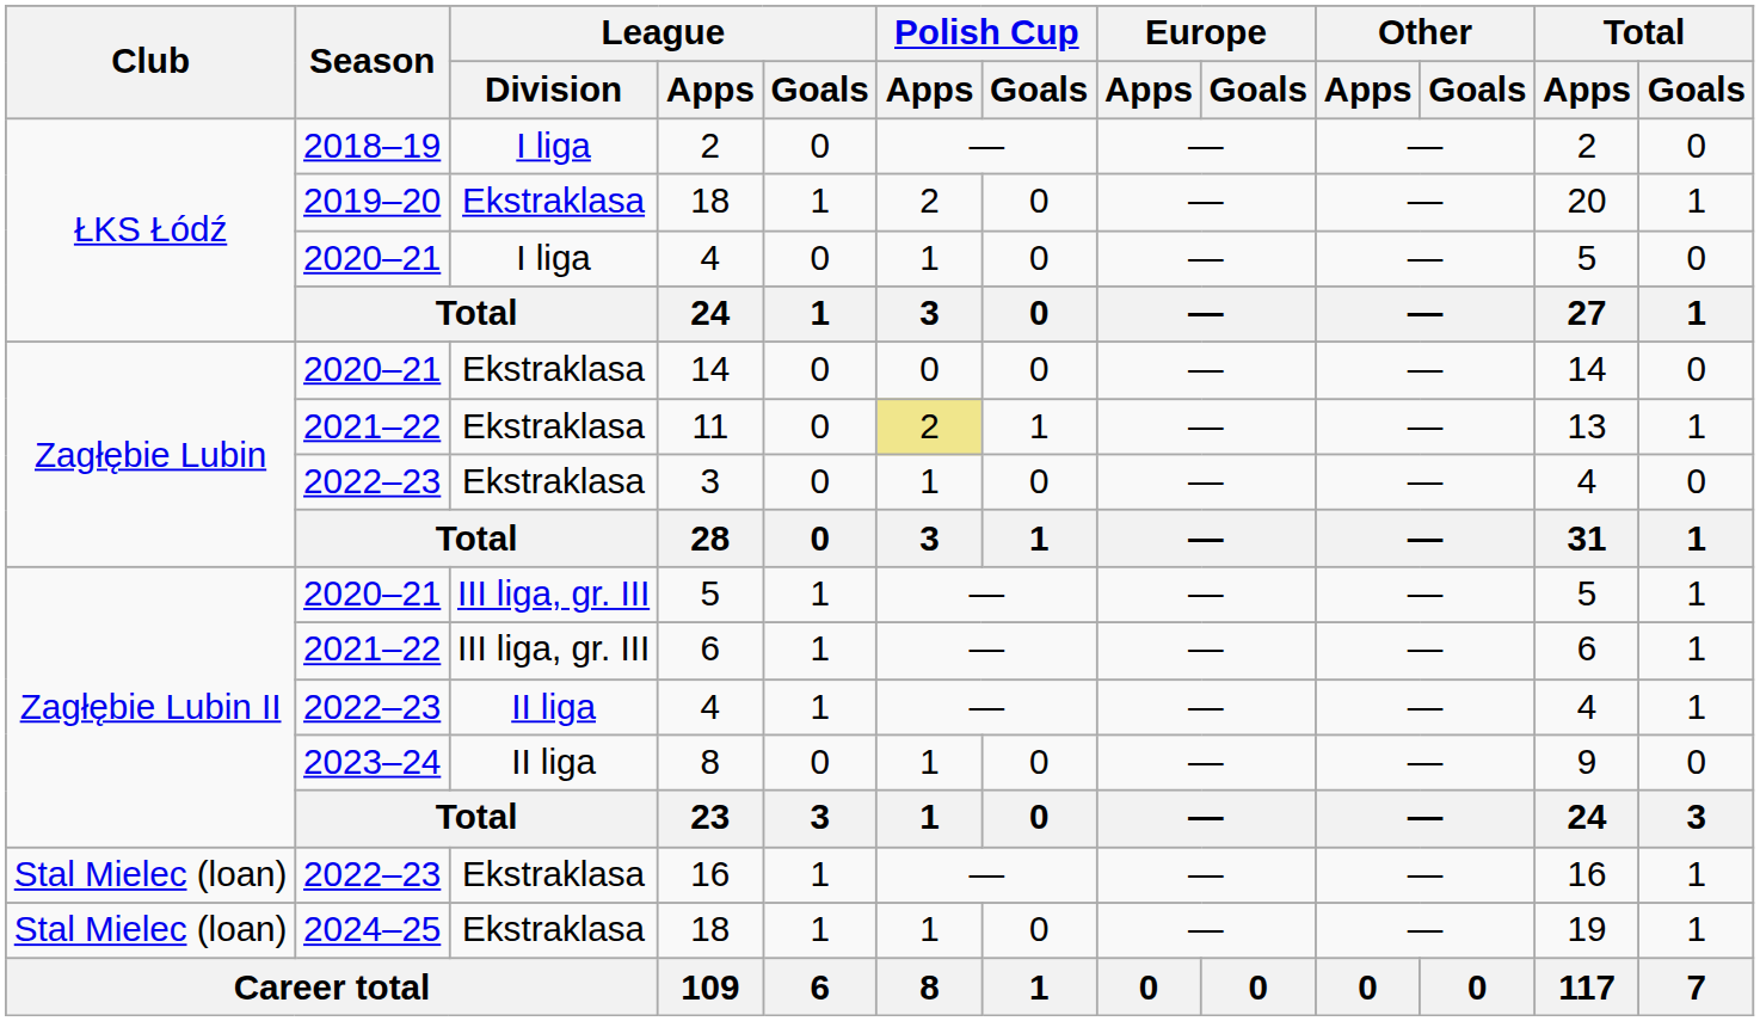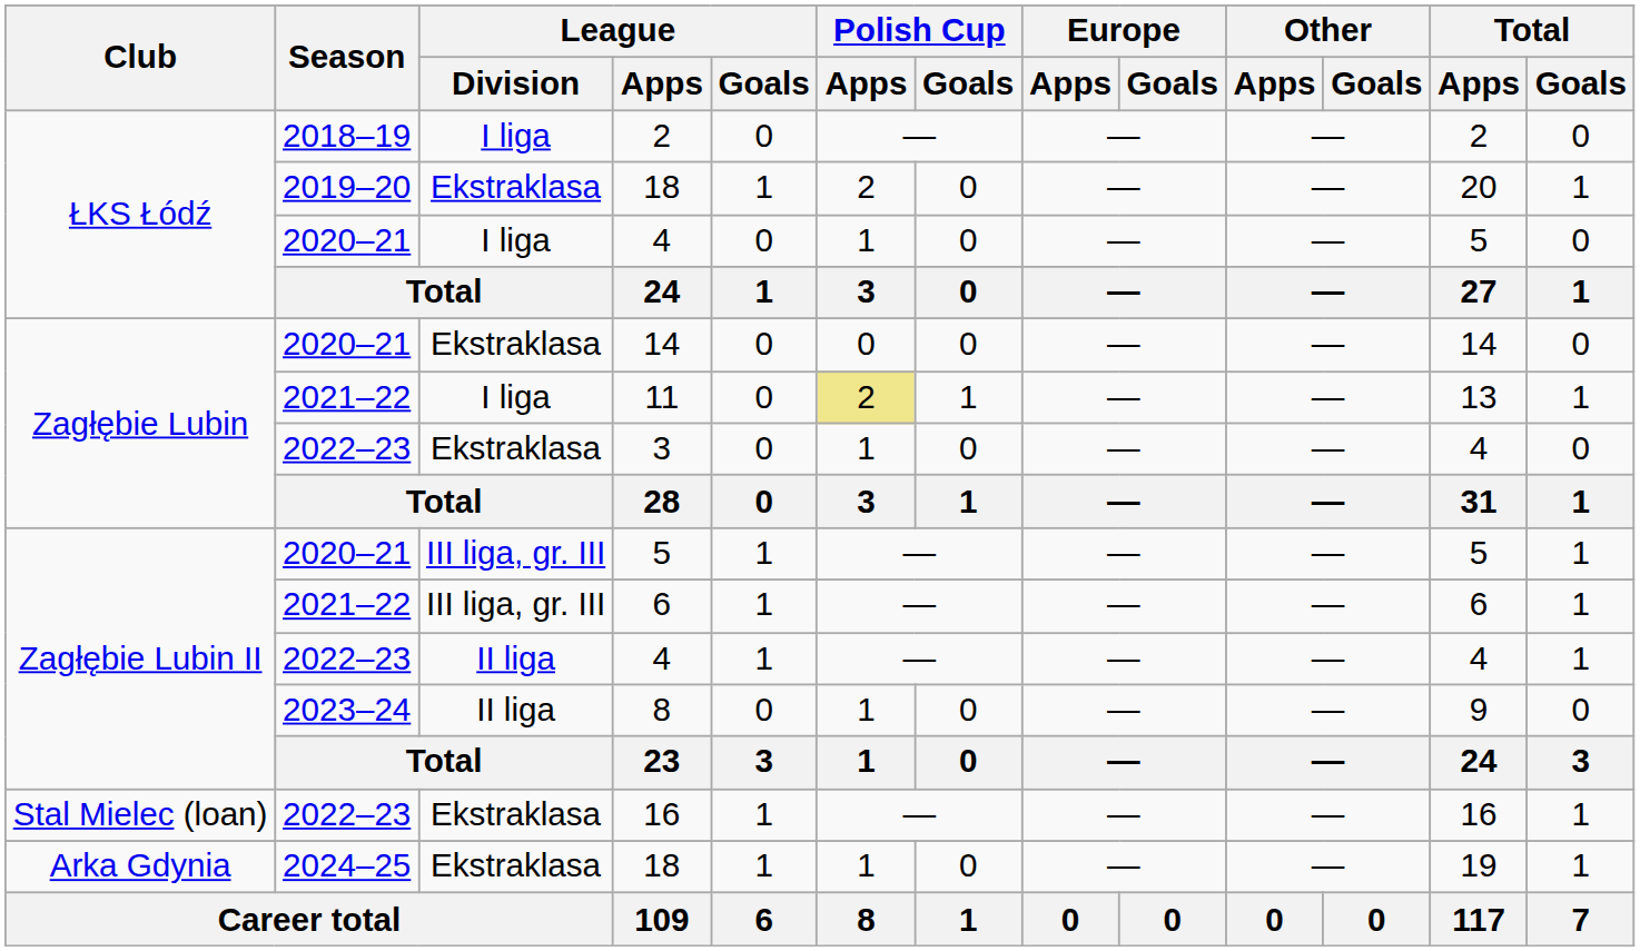11 | League / Division: Ekstraklasa -> I liga
2024–25 / 18 | Club: Stal Mielec (loan) -> Arka Gdynia
